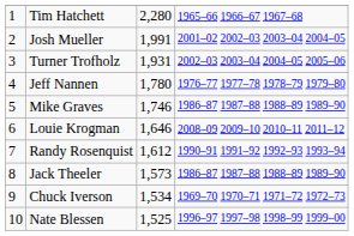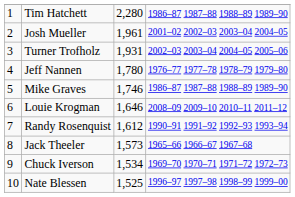Tim Hatchett | column 4: 1965–66 1966–67 1967–68 -> 1986–87 1987–88 1988–89 1989–90
Josh Mueller | column 3: 1,991 -> 1,961
Jack Theeler | column 4: 1986–87 1987–88 1988–89 1989–90 -> 1965–66 1966–67 1967–68
